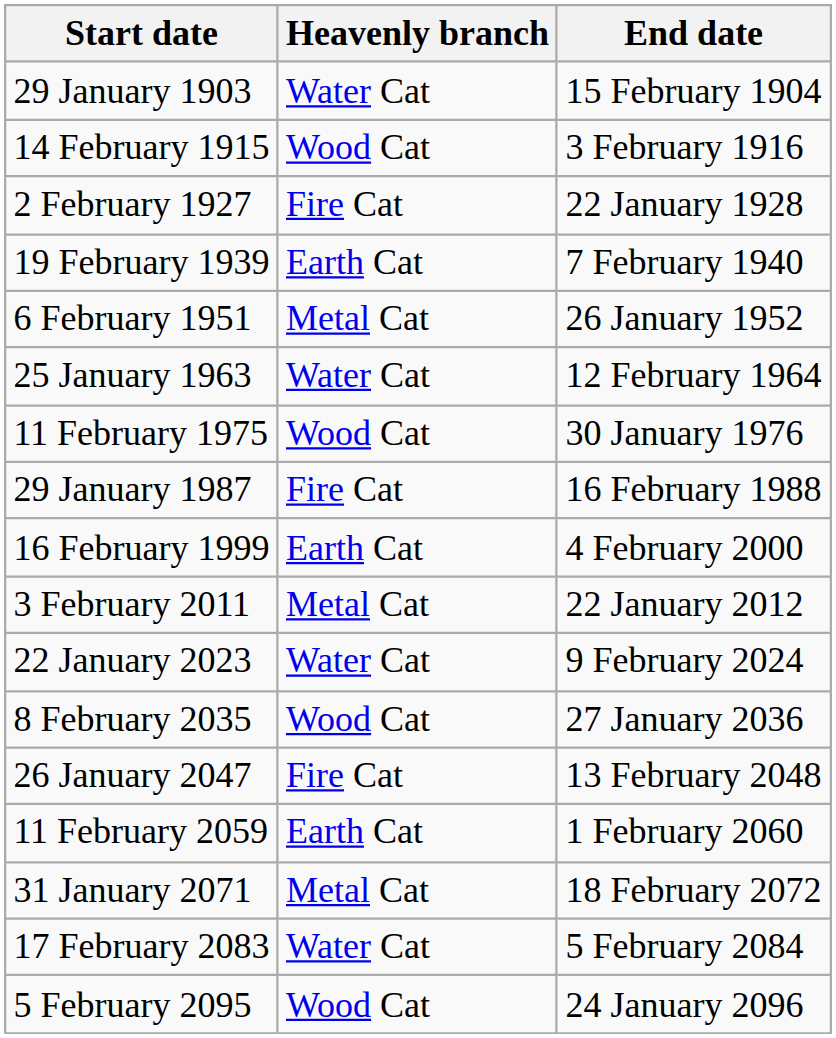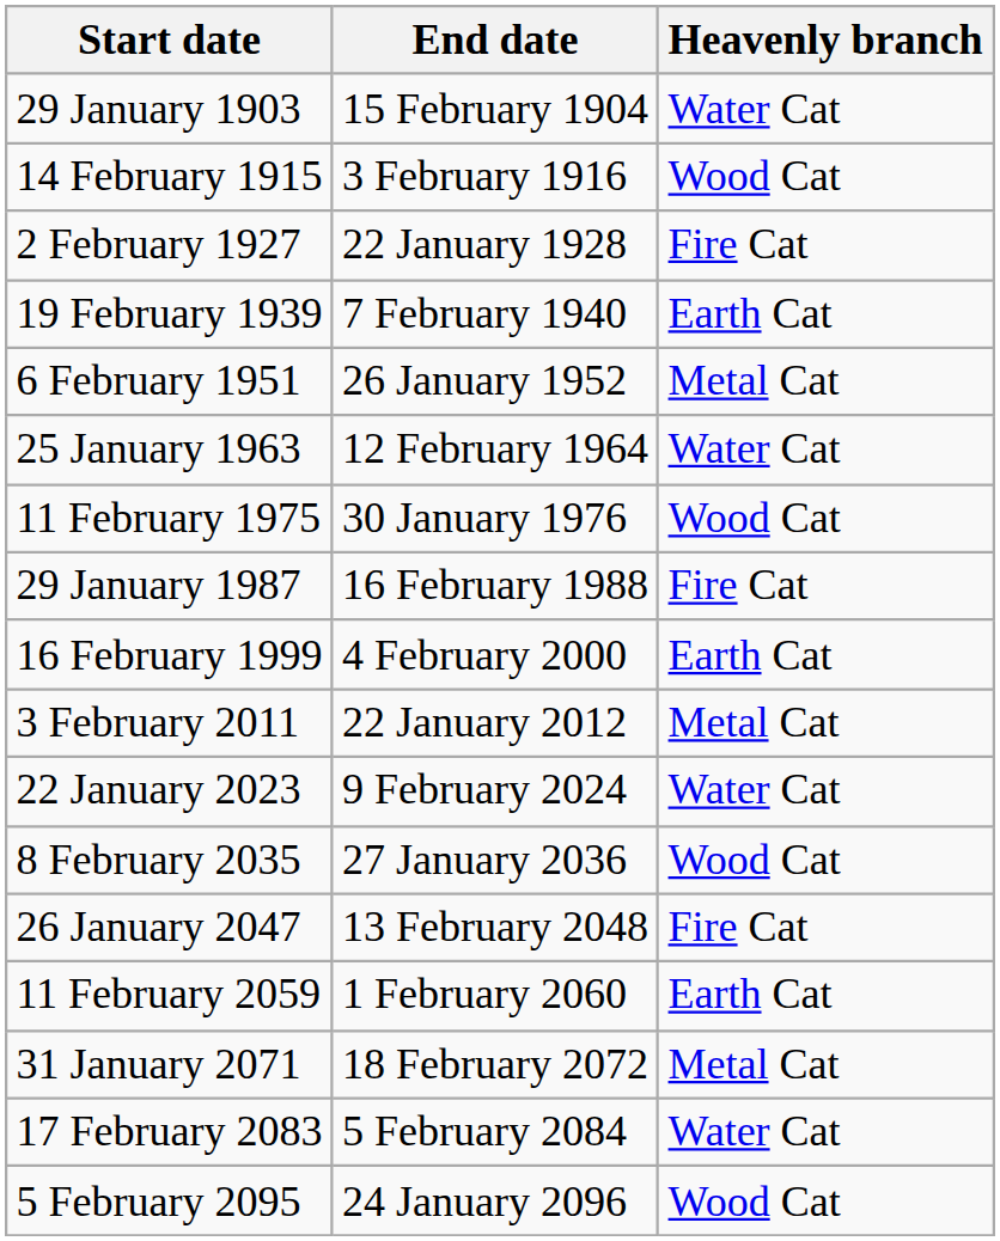columns swapped: End date <-> Heavenly branch
